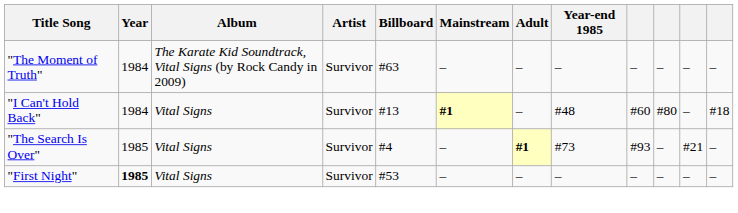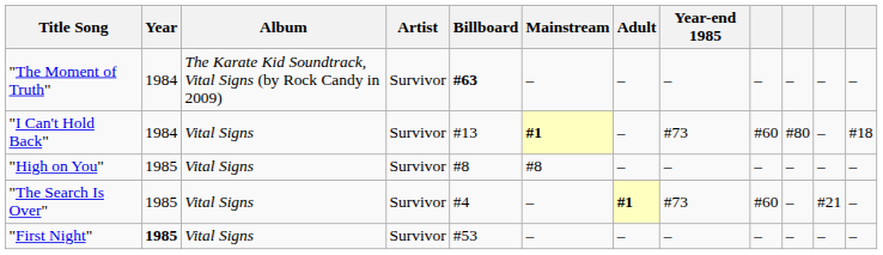"The Moment of Truth" | Billboard: normal -> bold
"I Can't Hold Back" | Year-end 1985: #48 -> #73
+ row: "High on You" | 1985 | Vital Signs | Survivor | #8 | #8 | – | – | – | – | – | –
"The Search Is Over" | column 9: #93 -> #60
